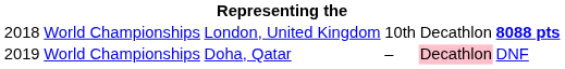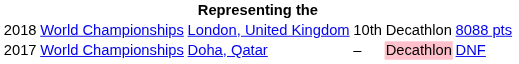London, United Kingdom | column 6: bold -> normal
Doha, Qatar | column 1: 2019 -> 2017
